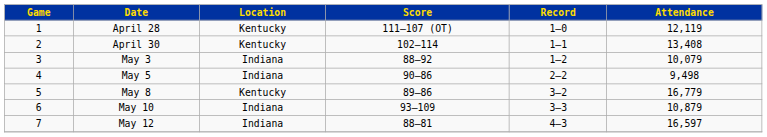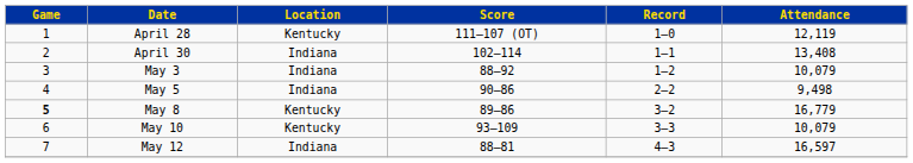April 30 | Location: Kentucky -> Indiana
May 8 | Game: normal -> bold
May 10 | Location: Indiana -> Kentucky
May 10 | Attendance: 10,879 -> 10,079
